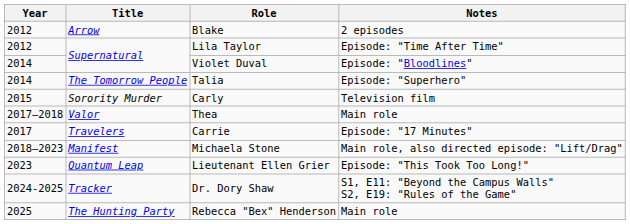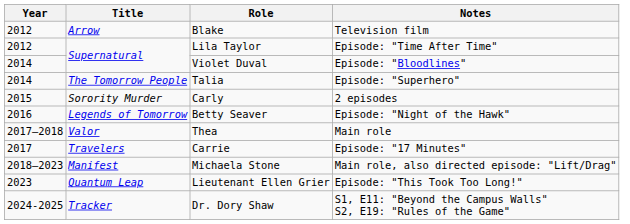Blake | Notes: 2 episodes -> Television film
Carly | Notes: Television film -> 2 episodes
+ row: 2016 | Legends of Tomorrow | Betty Seaver | Episode: "Night of the Hawk"
- row: 2025 | The Hunting Party | Rebecca "Bex" Henderson | Main role
